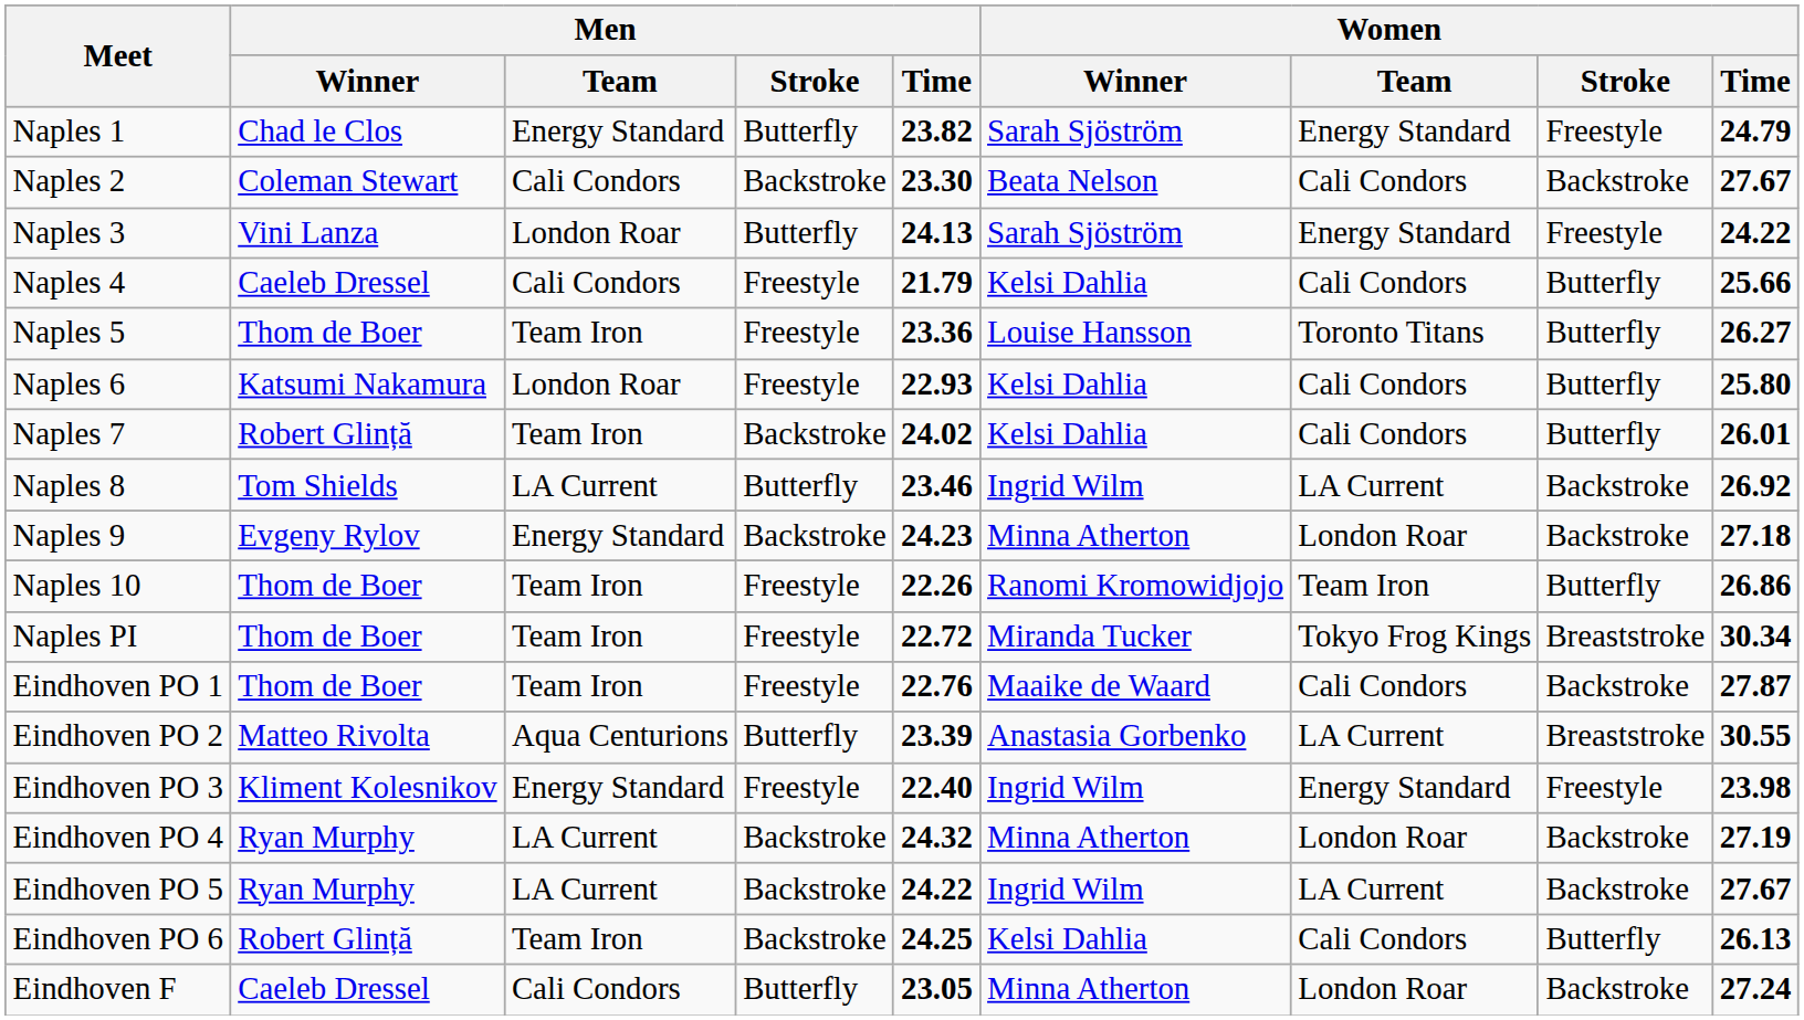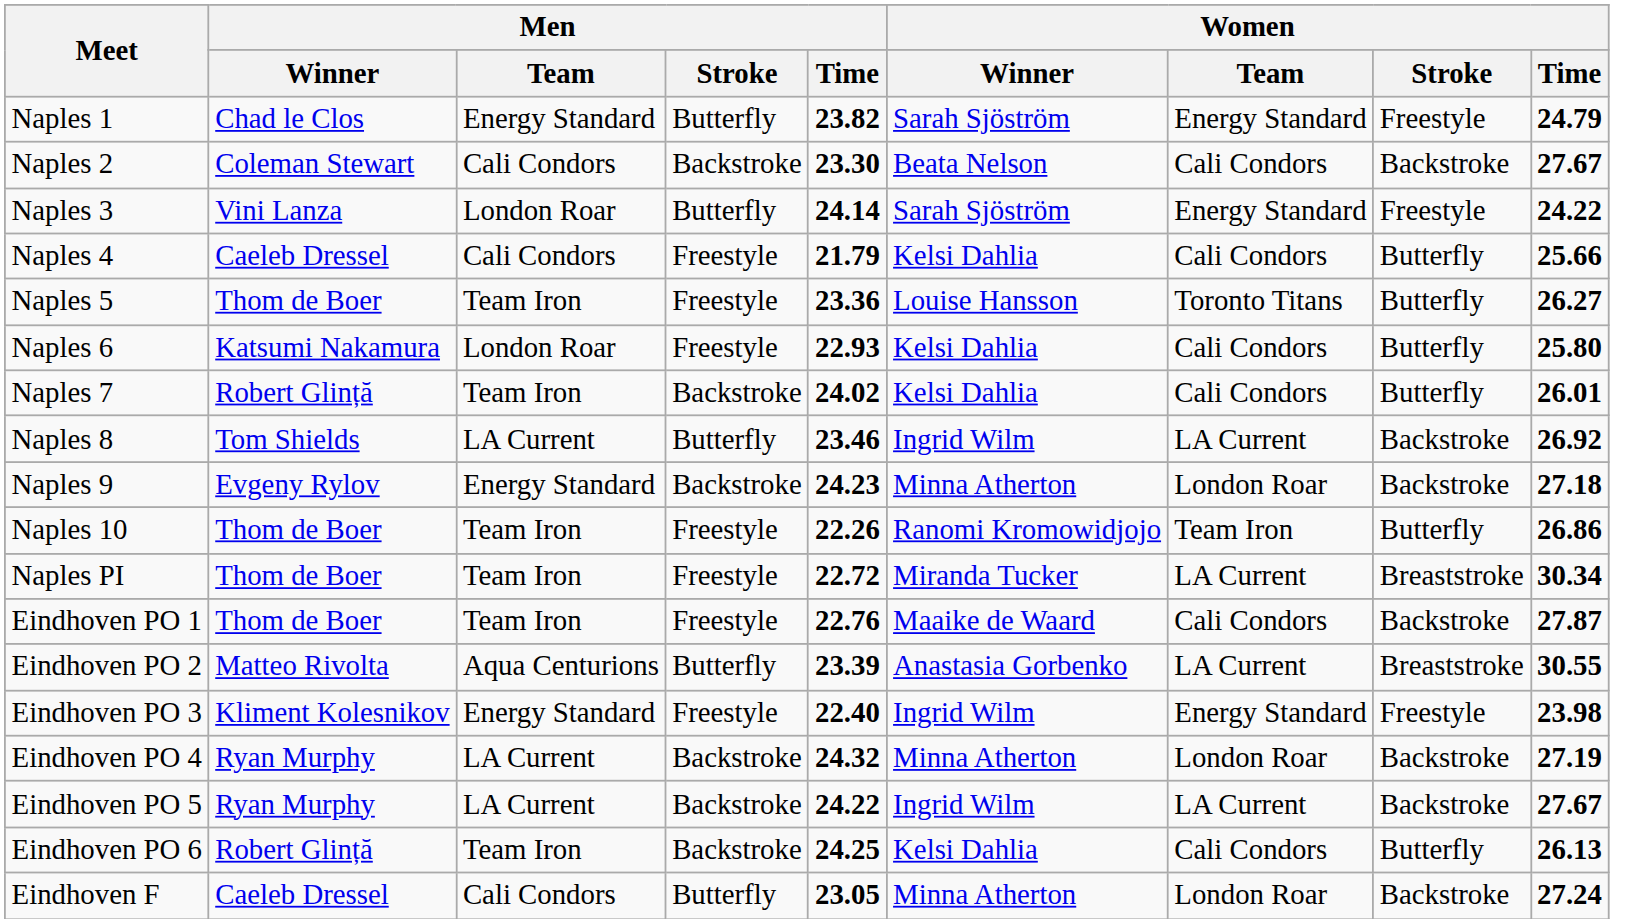Naples 3 | Men / Time: 24.13 -> 24.14
Naples PI | Women / Team: Tokyo Frog Kings -> LA Current
